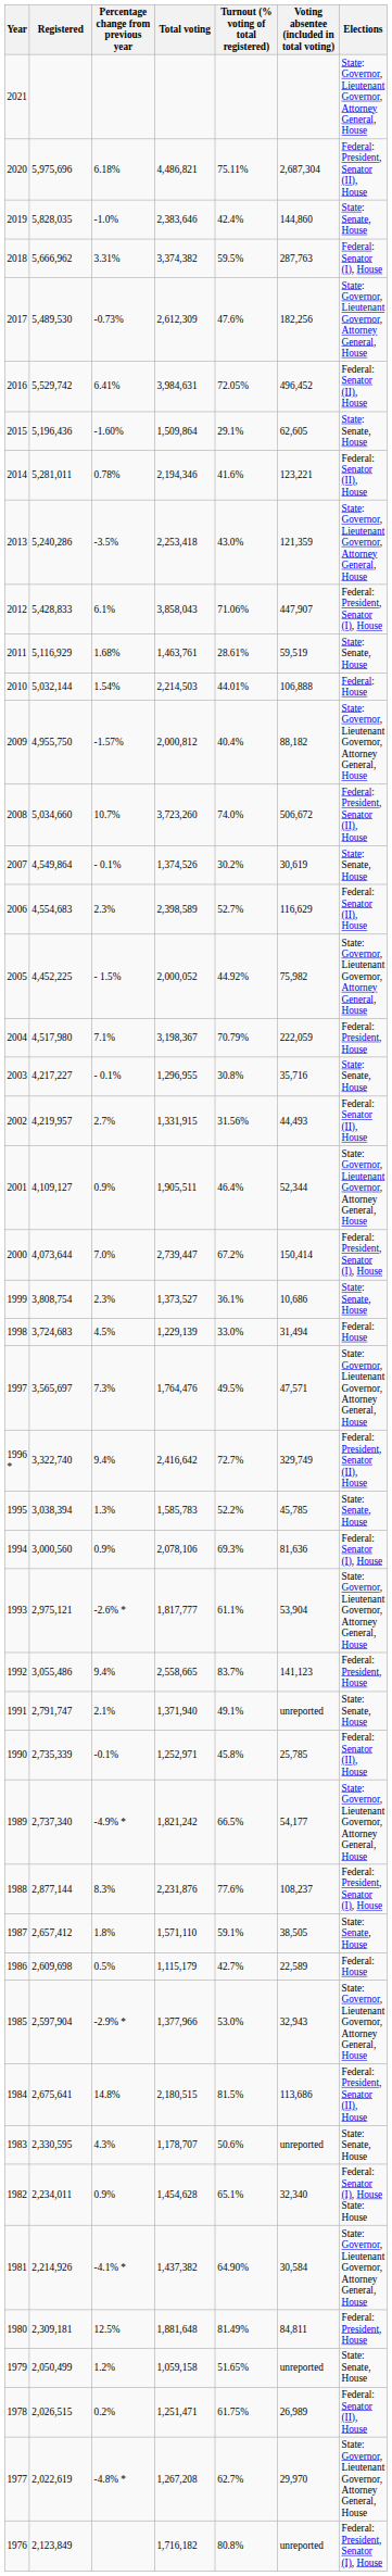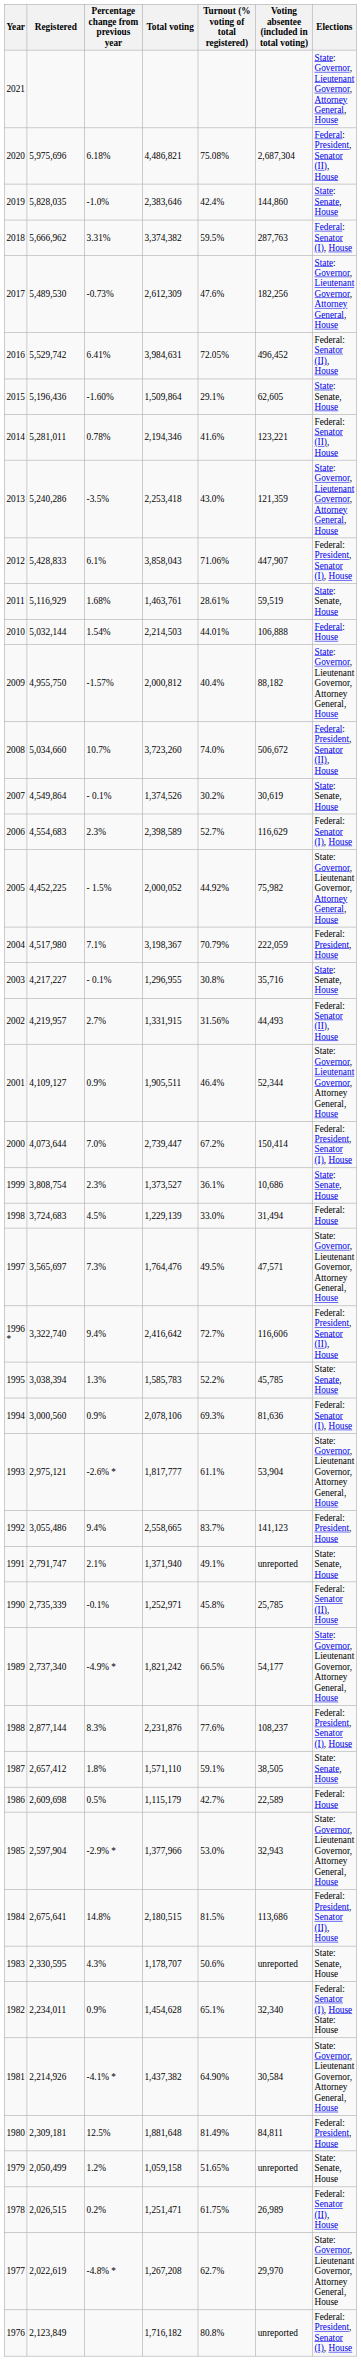2020 | Turnout (% voting of total registered): 75.11% -> 75.08%
2006 | Elections: Federal: Senator (II), House -> Federal: Senator (I), House
1996 * | Voting absentee (included in total voting): 329,749 -> 116,606
